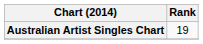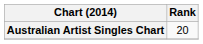Australian Artist Singles Chart | Rank: 19 -> 20
